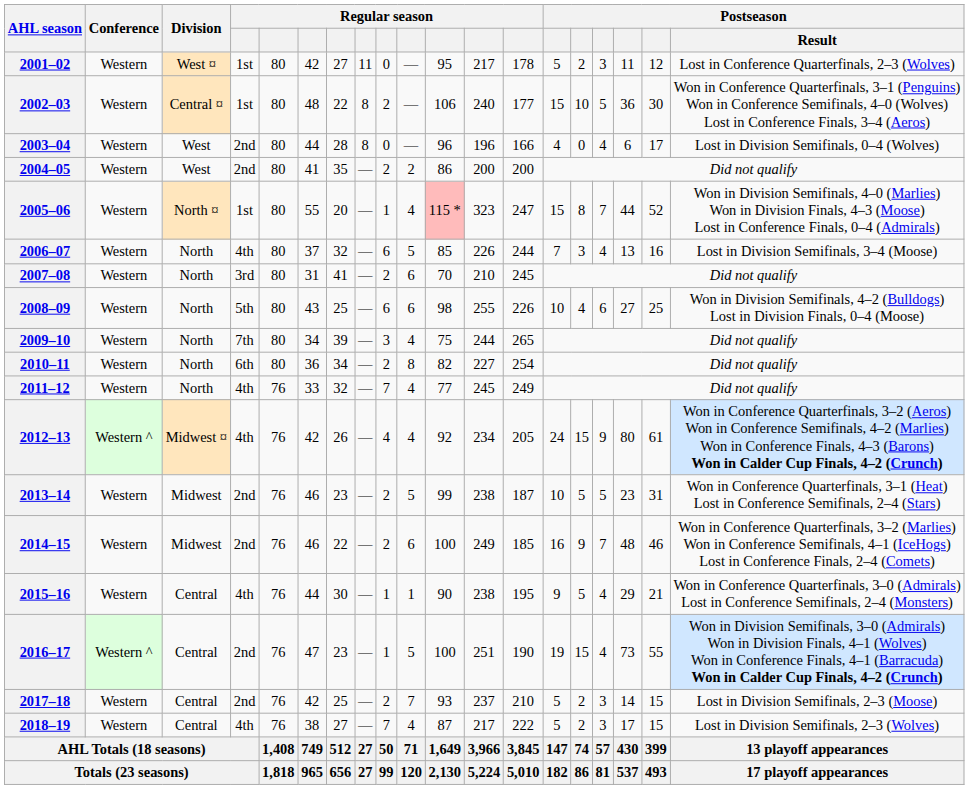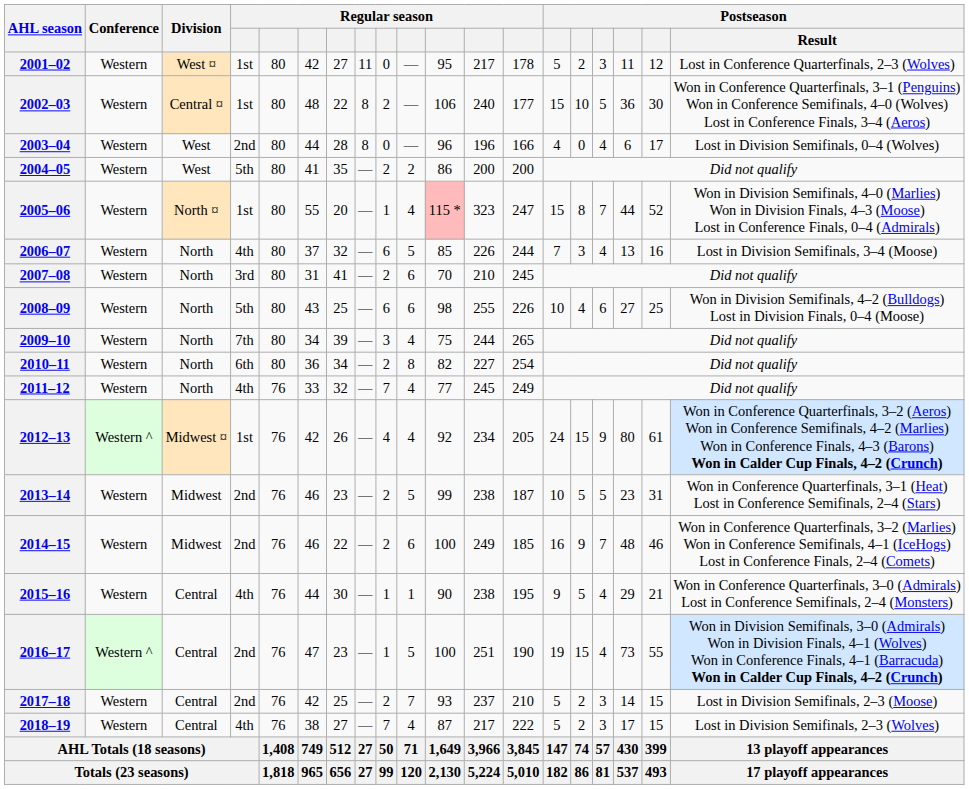2004–05 | column 4: 2nd -> 5th
2012–13 | column 4: 4th -> 1st
